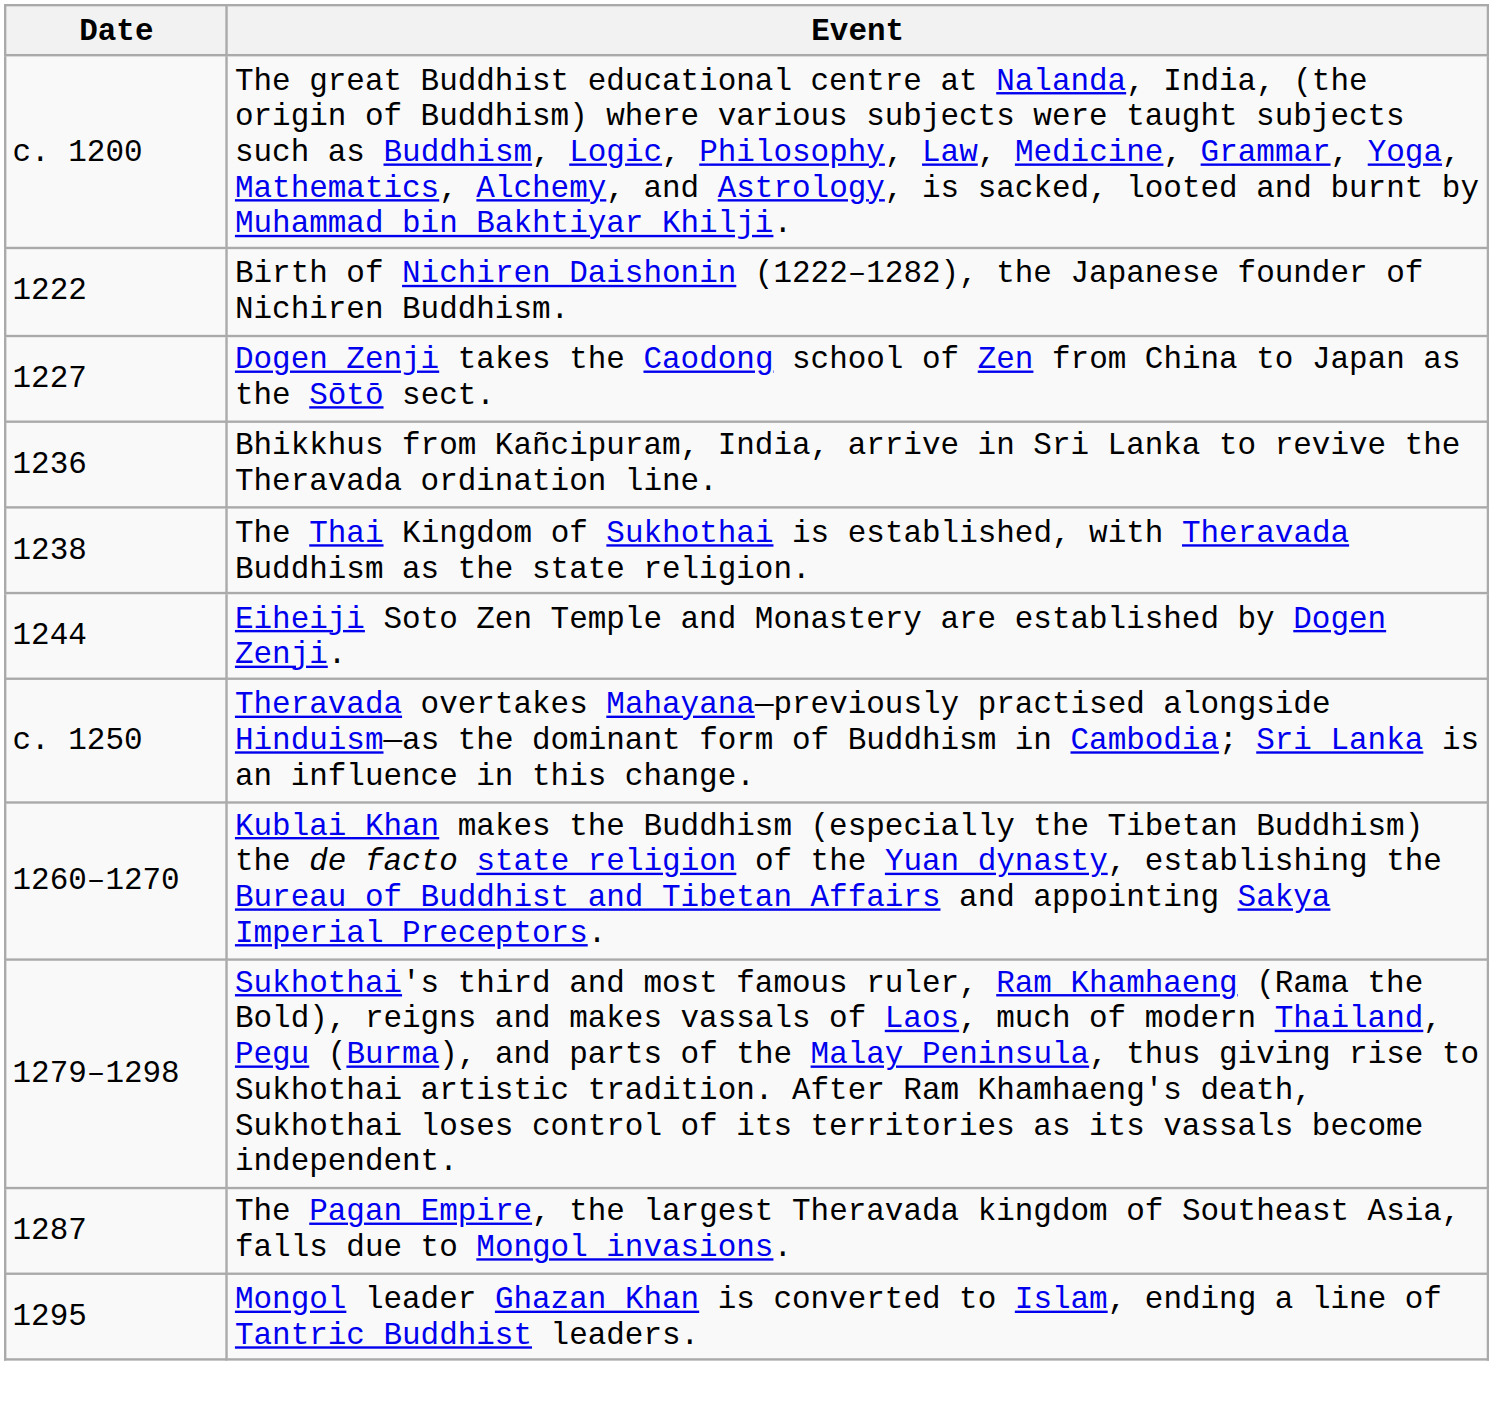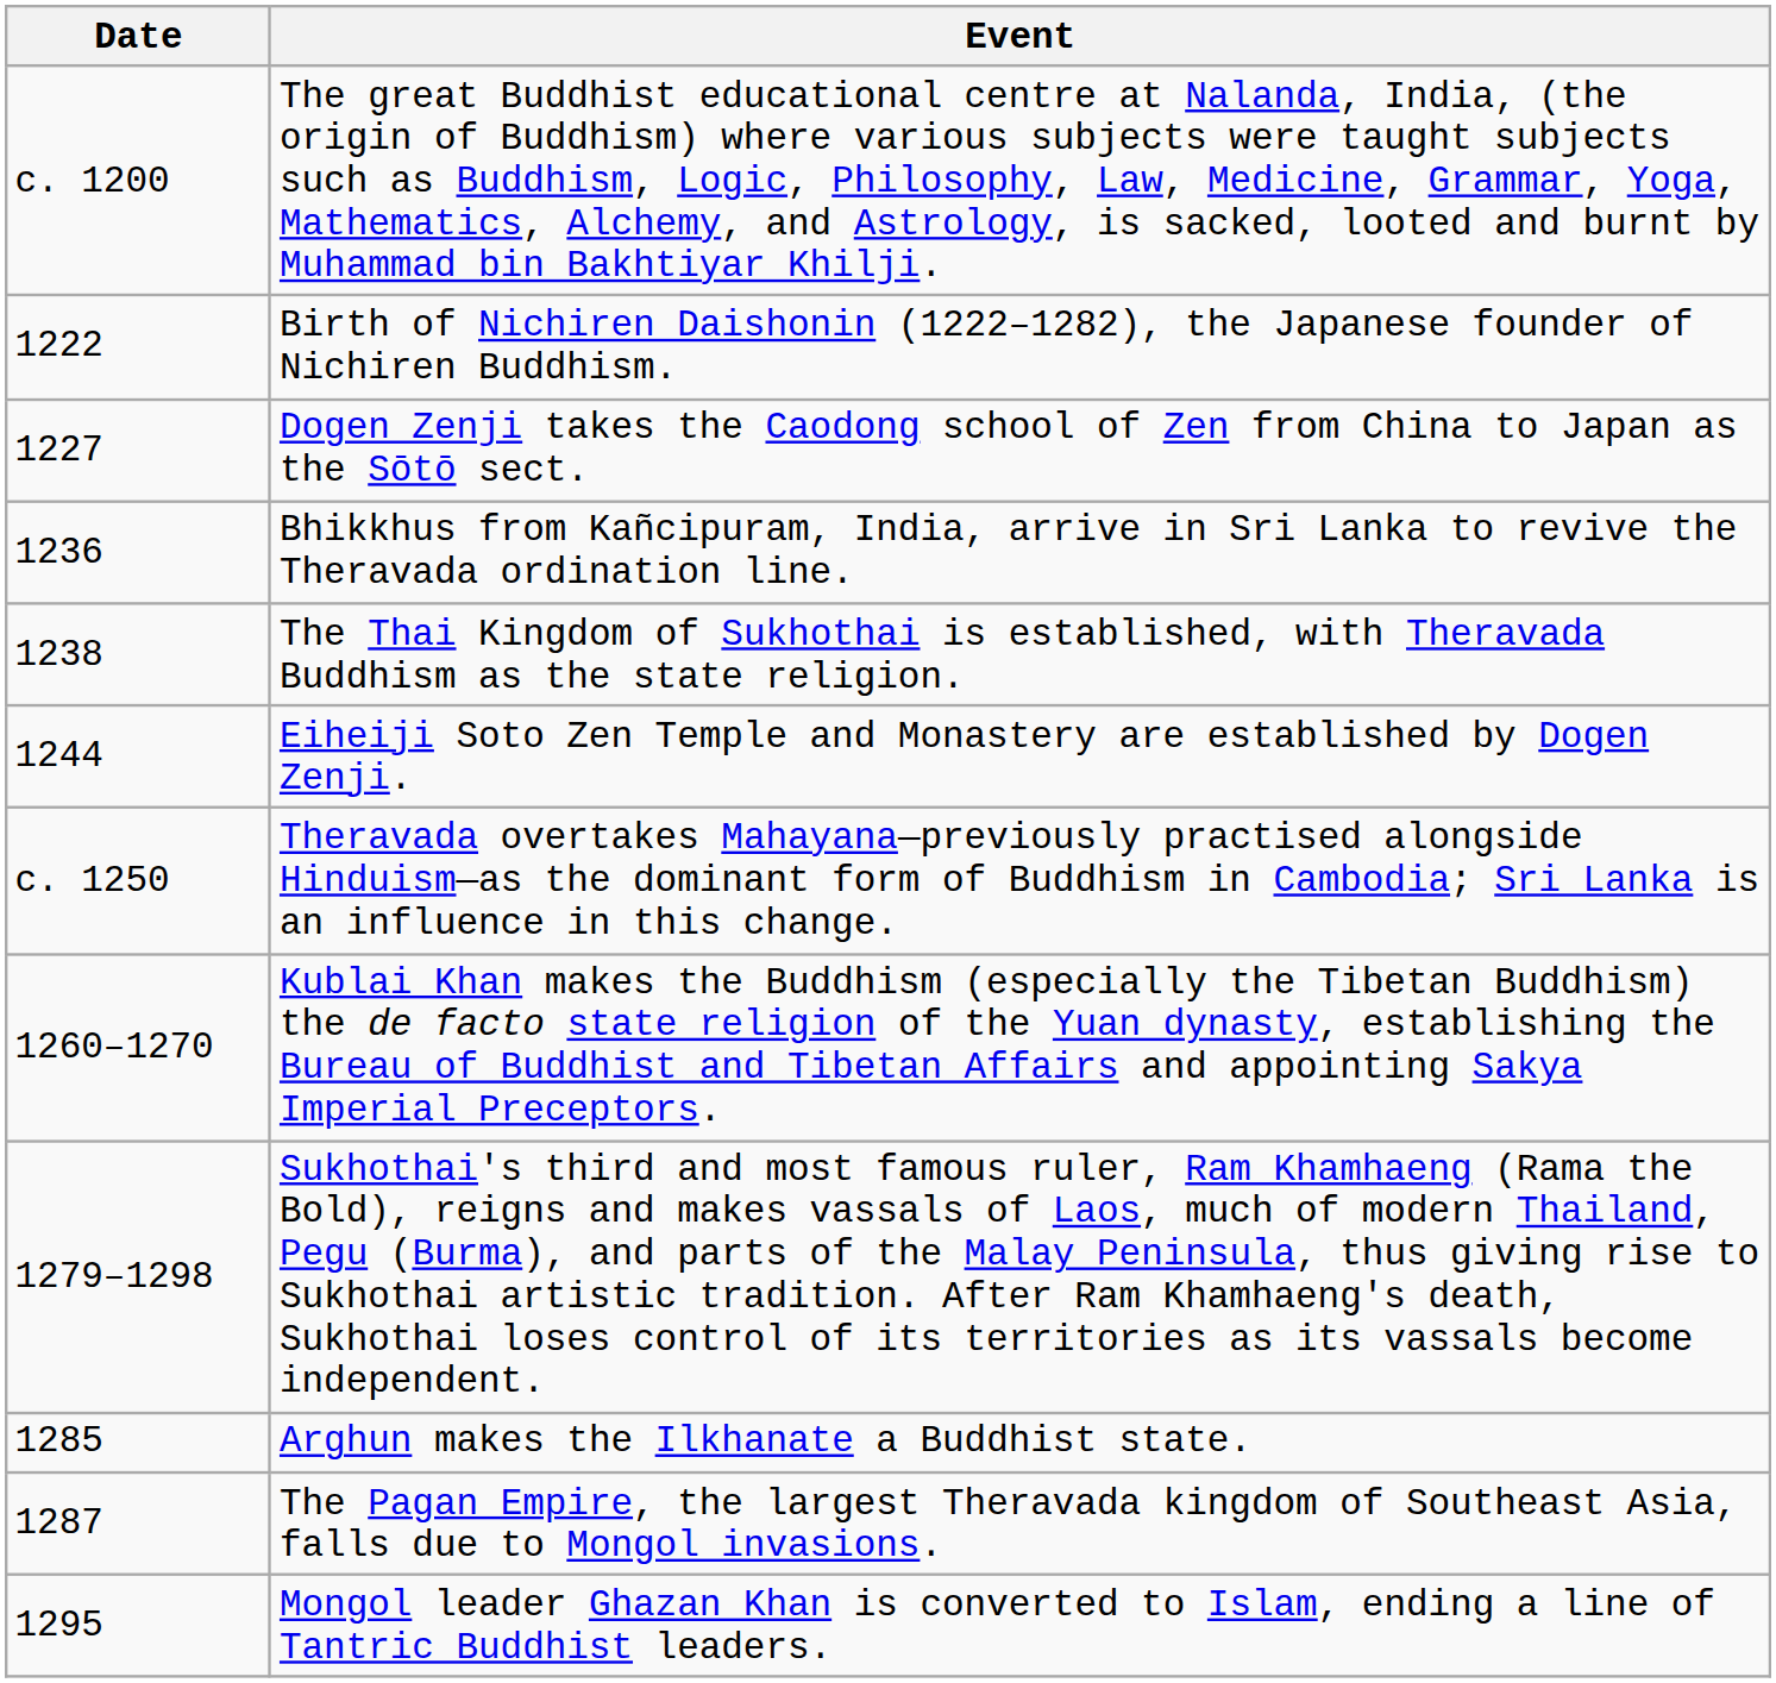+ row: 1285 | Arghun makes the Ilkhanate a Buddhist state.
